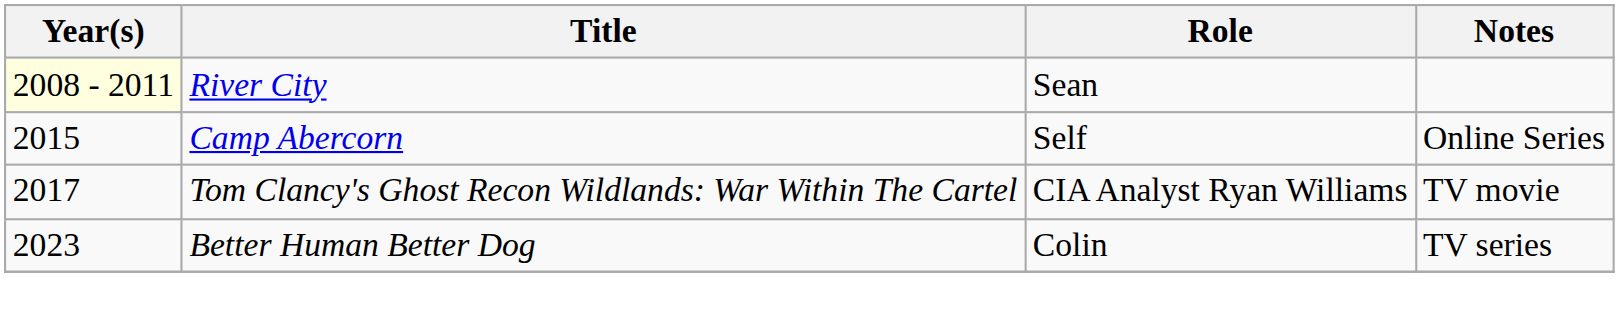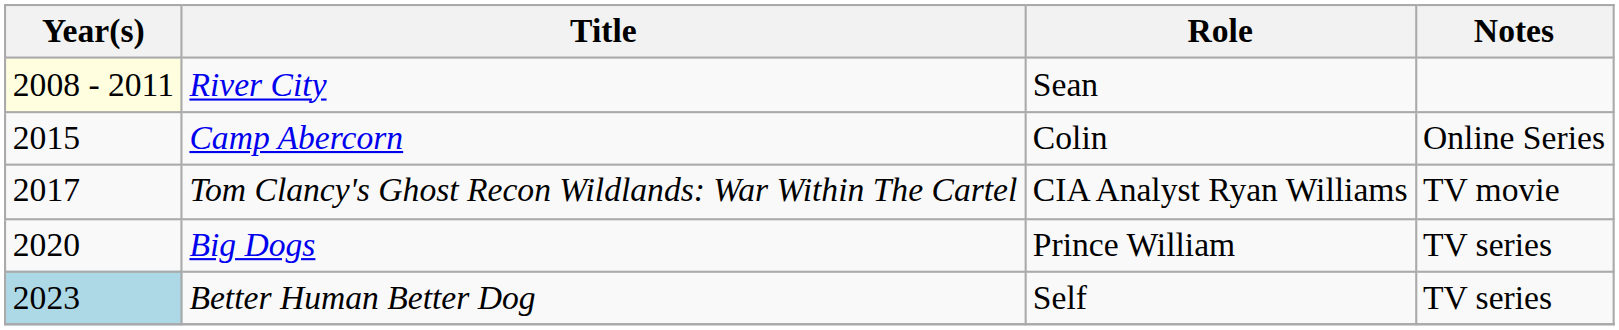Camp Abercorn | Role: Self -> Colin
+ row: 2020 | Big Dogs | Prince William | TV series
Better Human Better Dog | Year(s): no background -> lightblue background
Better Human Better Dog | Role: Colin -> Self
